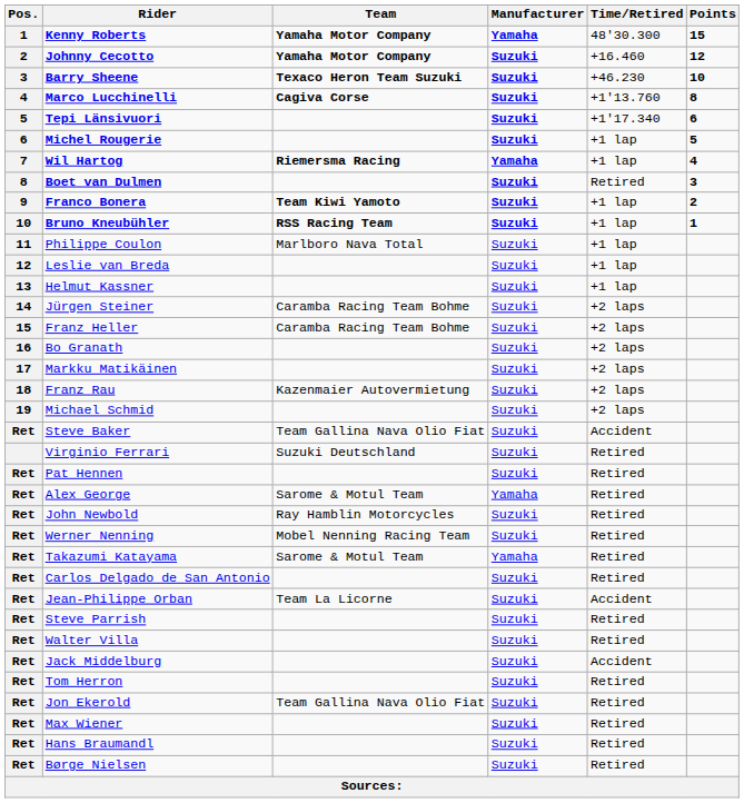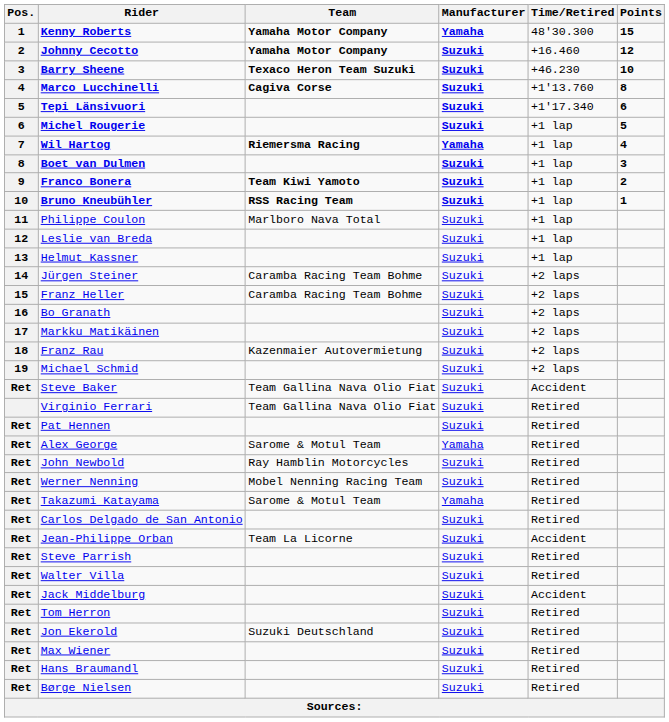Boet van Dulmen | Time/Retired: Retired -> +1 lap
Virginio Ferrari | Team: Suzuki Deutschland -> Team Gallina Nava Olio Fiat
Jon Ekerold | Team: Team Gallina Nava Olio Fiat -> Suzuki Deutschland
